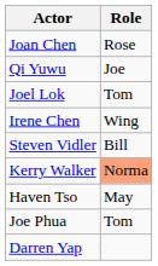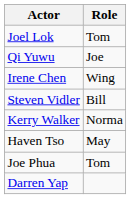- row: Joan Chen | Rose
rows swapped: Joel Lok <-> Qi Yuwu
Kerry Walker | Role: lightsalmon background -> no background
